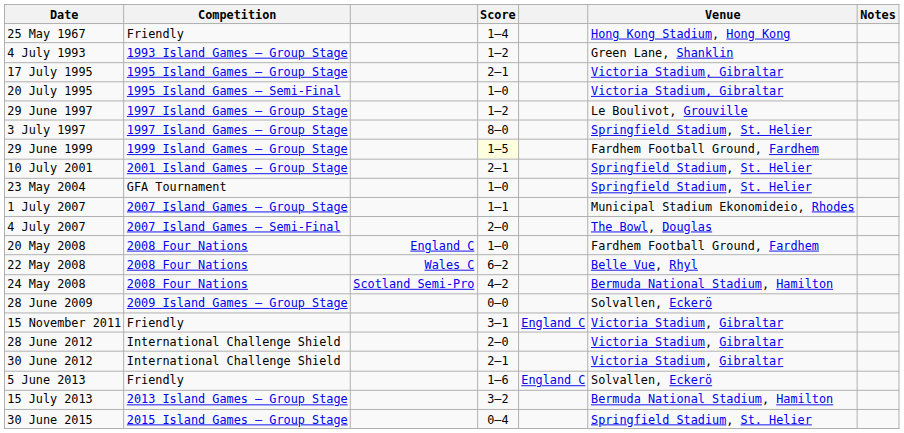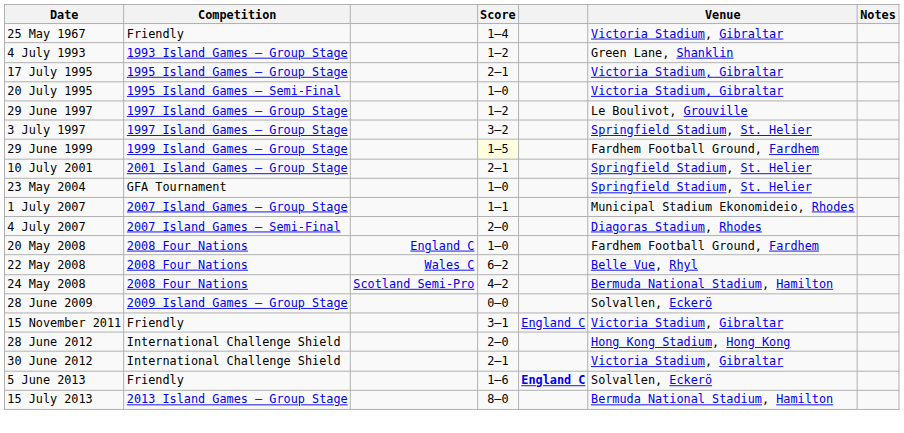25 May 1967 | Venue: Hong Kong Stadium, Hong Kong -> Victoria Stadium, Gibraltar
3 July 1997 | Score: 8–0 -> 3–2
4 July 2007 | Venue: The Bowl, Douglas -> Diagoras Stadium, Rhodes
28 June 2012 | Venue: Victoria Stadium, Gibraltar -> Hong Kong Stadium, Hong Kong
5 June 2013 | column 5: normal -> bold
15 July 2013 | Score: 3–2 -> 8–0
- row: 30 June 2015 | 2015 Island Games – Group Stage | 0–4 | Springfield Stadium, St. Helier
